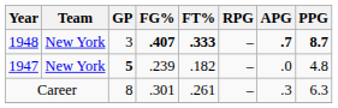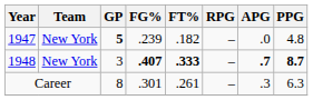rows swapped: 1947 <-> 1948
